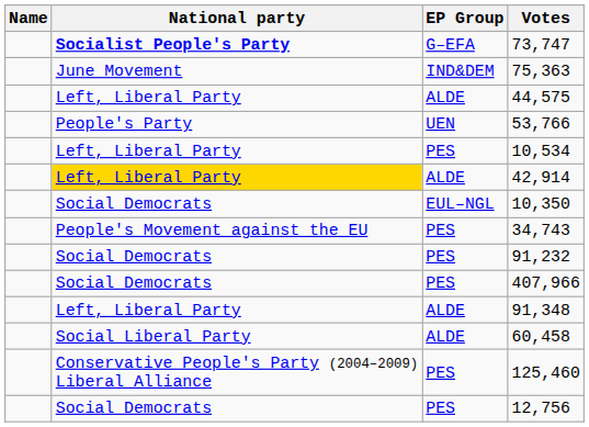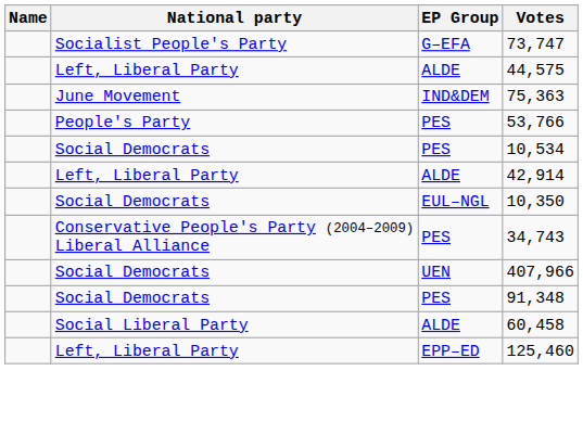73,747 | National party: bold -> normal
rows swapped: 75,363 <-> 44,575
53,766 | EP Group: UEN -> PES
10,534 | National party: Left, Liberal Party -> Social Democrats
42,914 | National party: gold background -> no background
34,743 | National party: People's Movement against the EU -> Conservative People's Party (2004–2009) Liberal Alliance
- row: Social Democrats | PES | 91,232
407,966 | EP Group: PES -> UEN
91,348 | National party: Left, Liberal Party -> Social Democrats
91,348 | EP Group: ALDE -> PES
125,460 | National party: Conservative People's Party (2004–2009) Liberal Alliance -> Left, Liberal Party
125,460 | EP Group: PES -> EPP–ED
- row: Social Democrats | PES | 12,756
